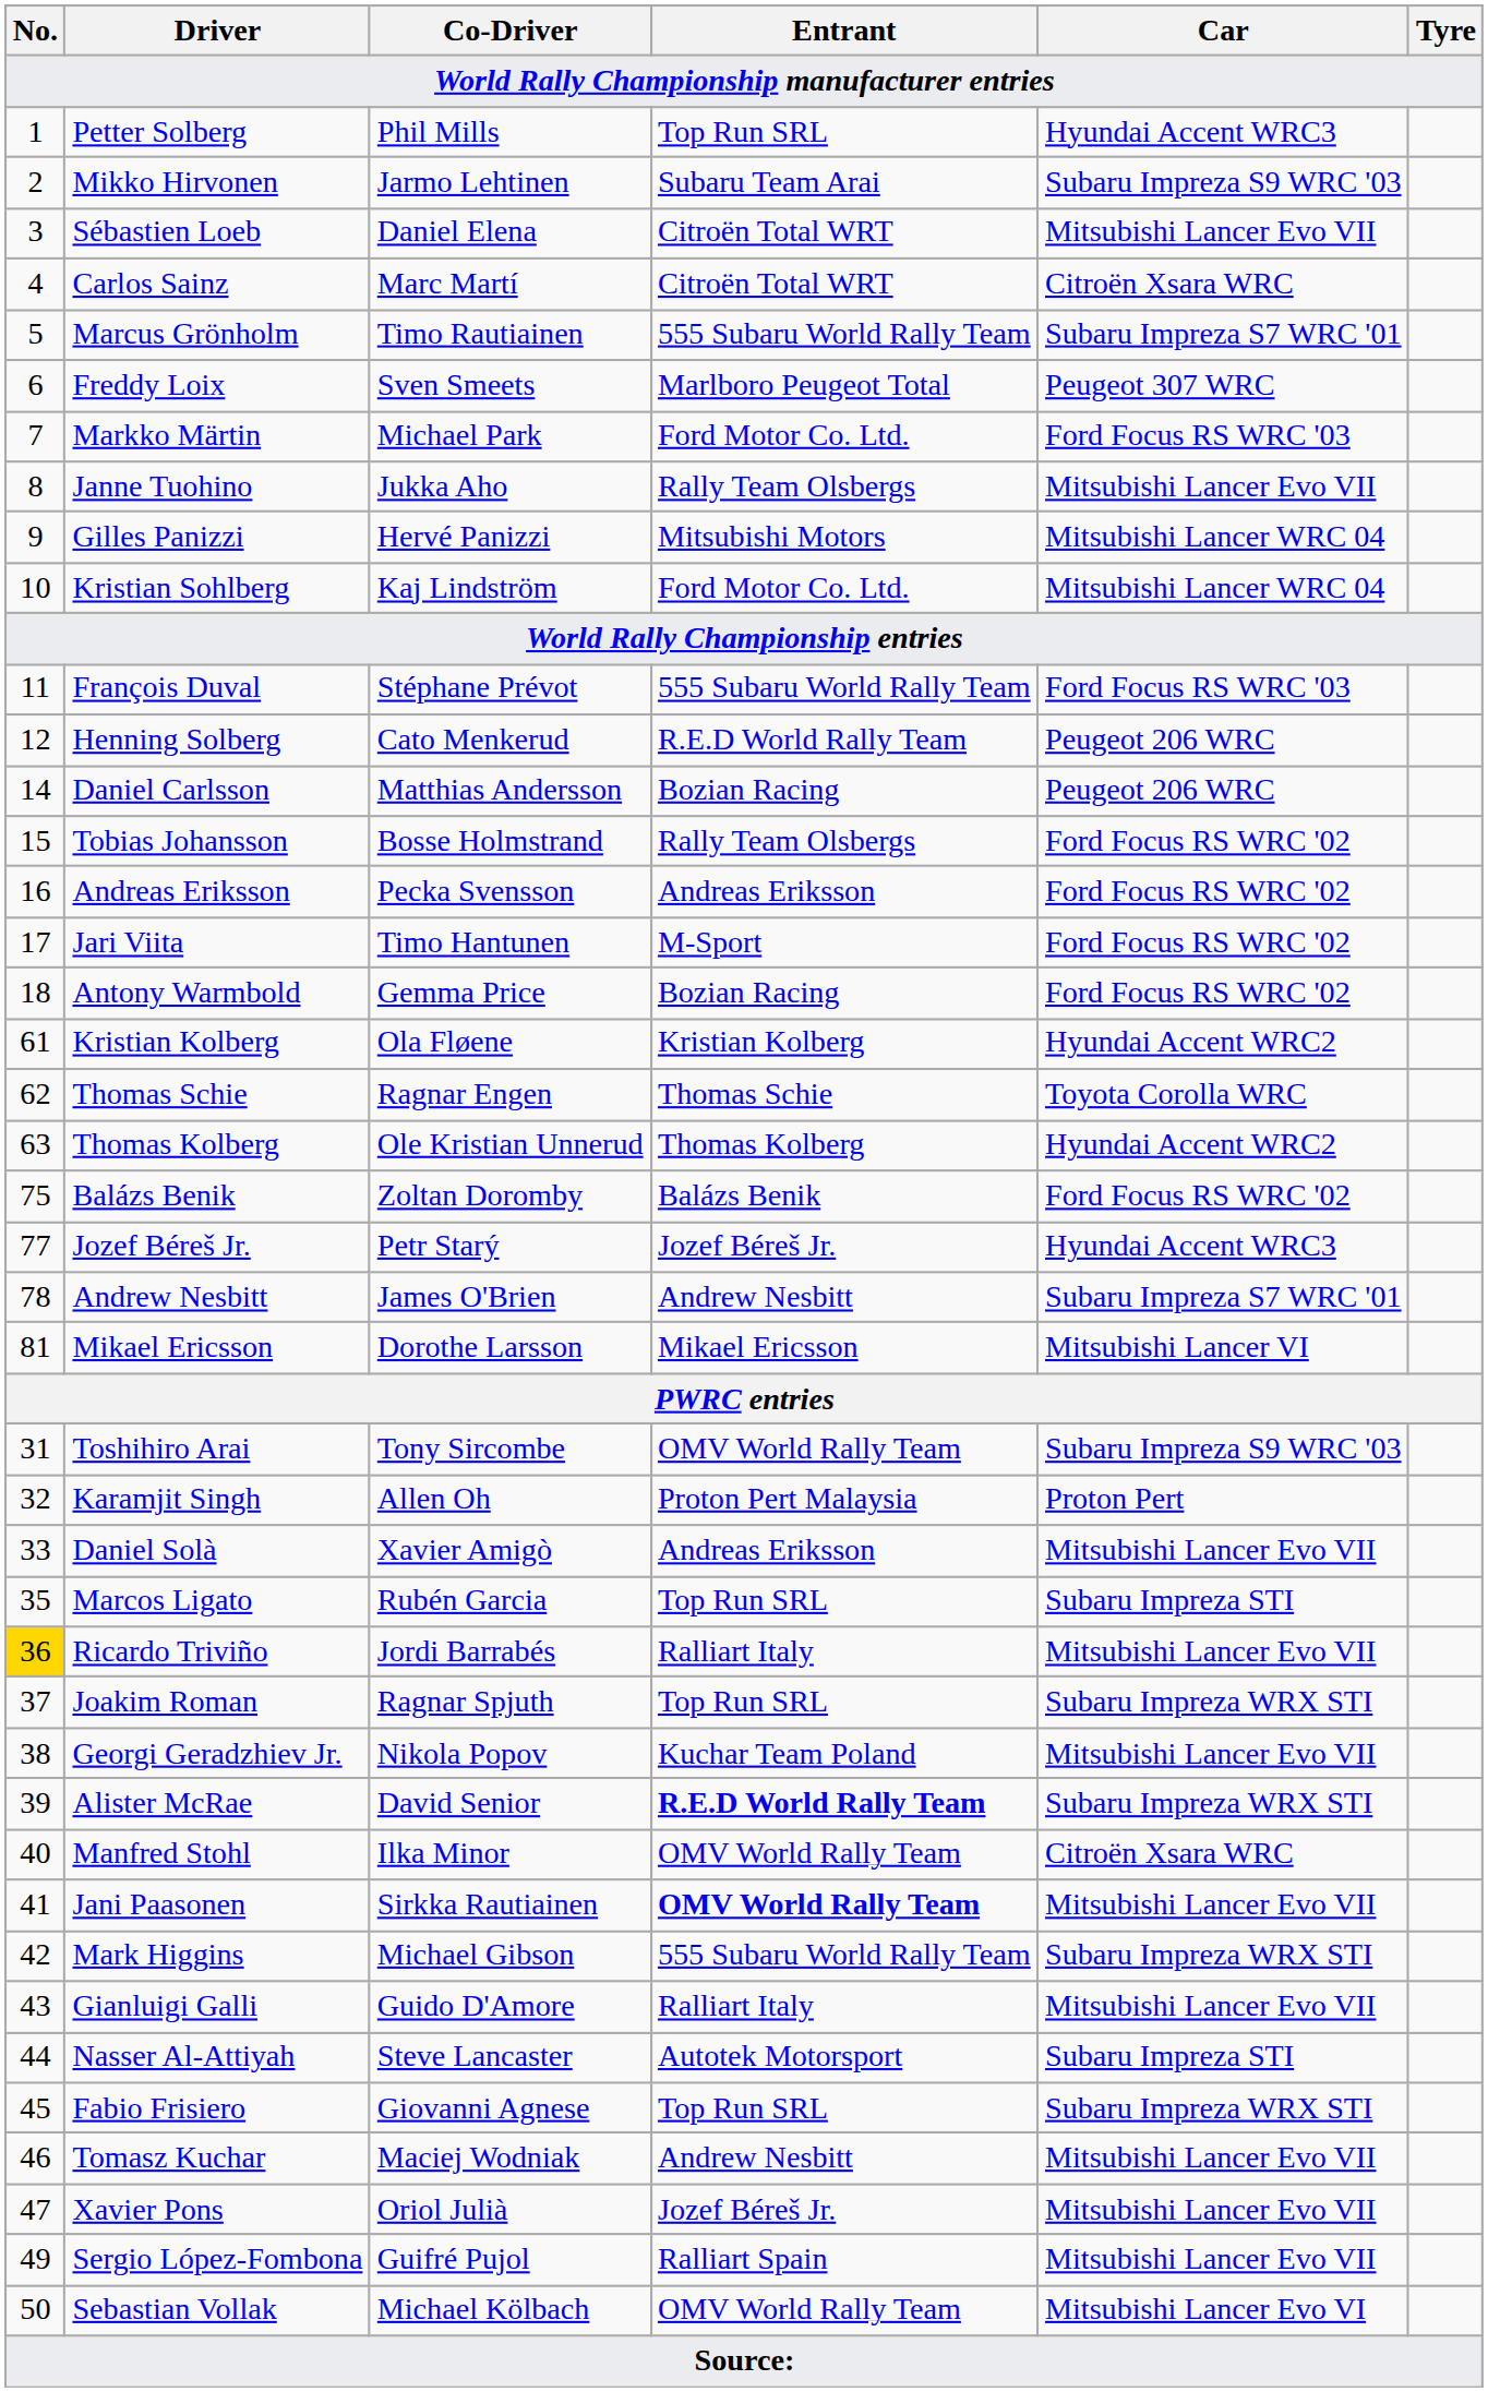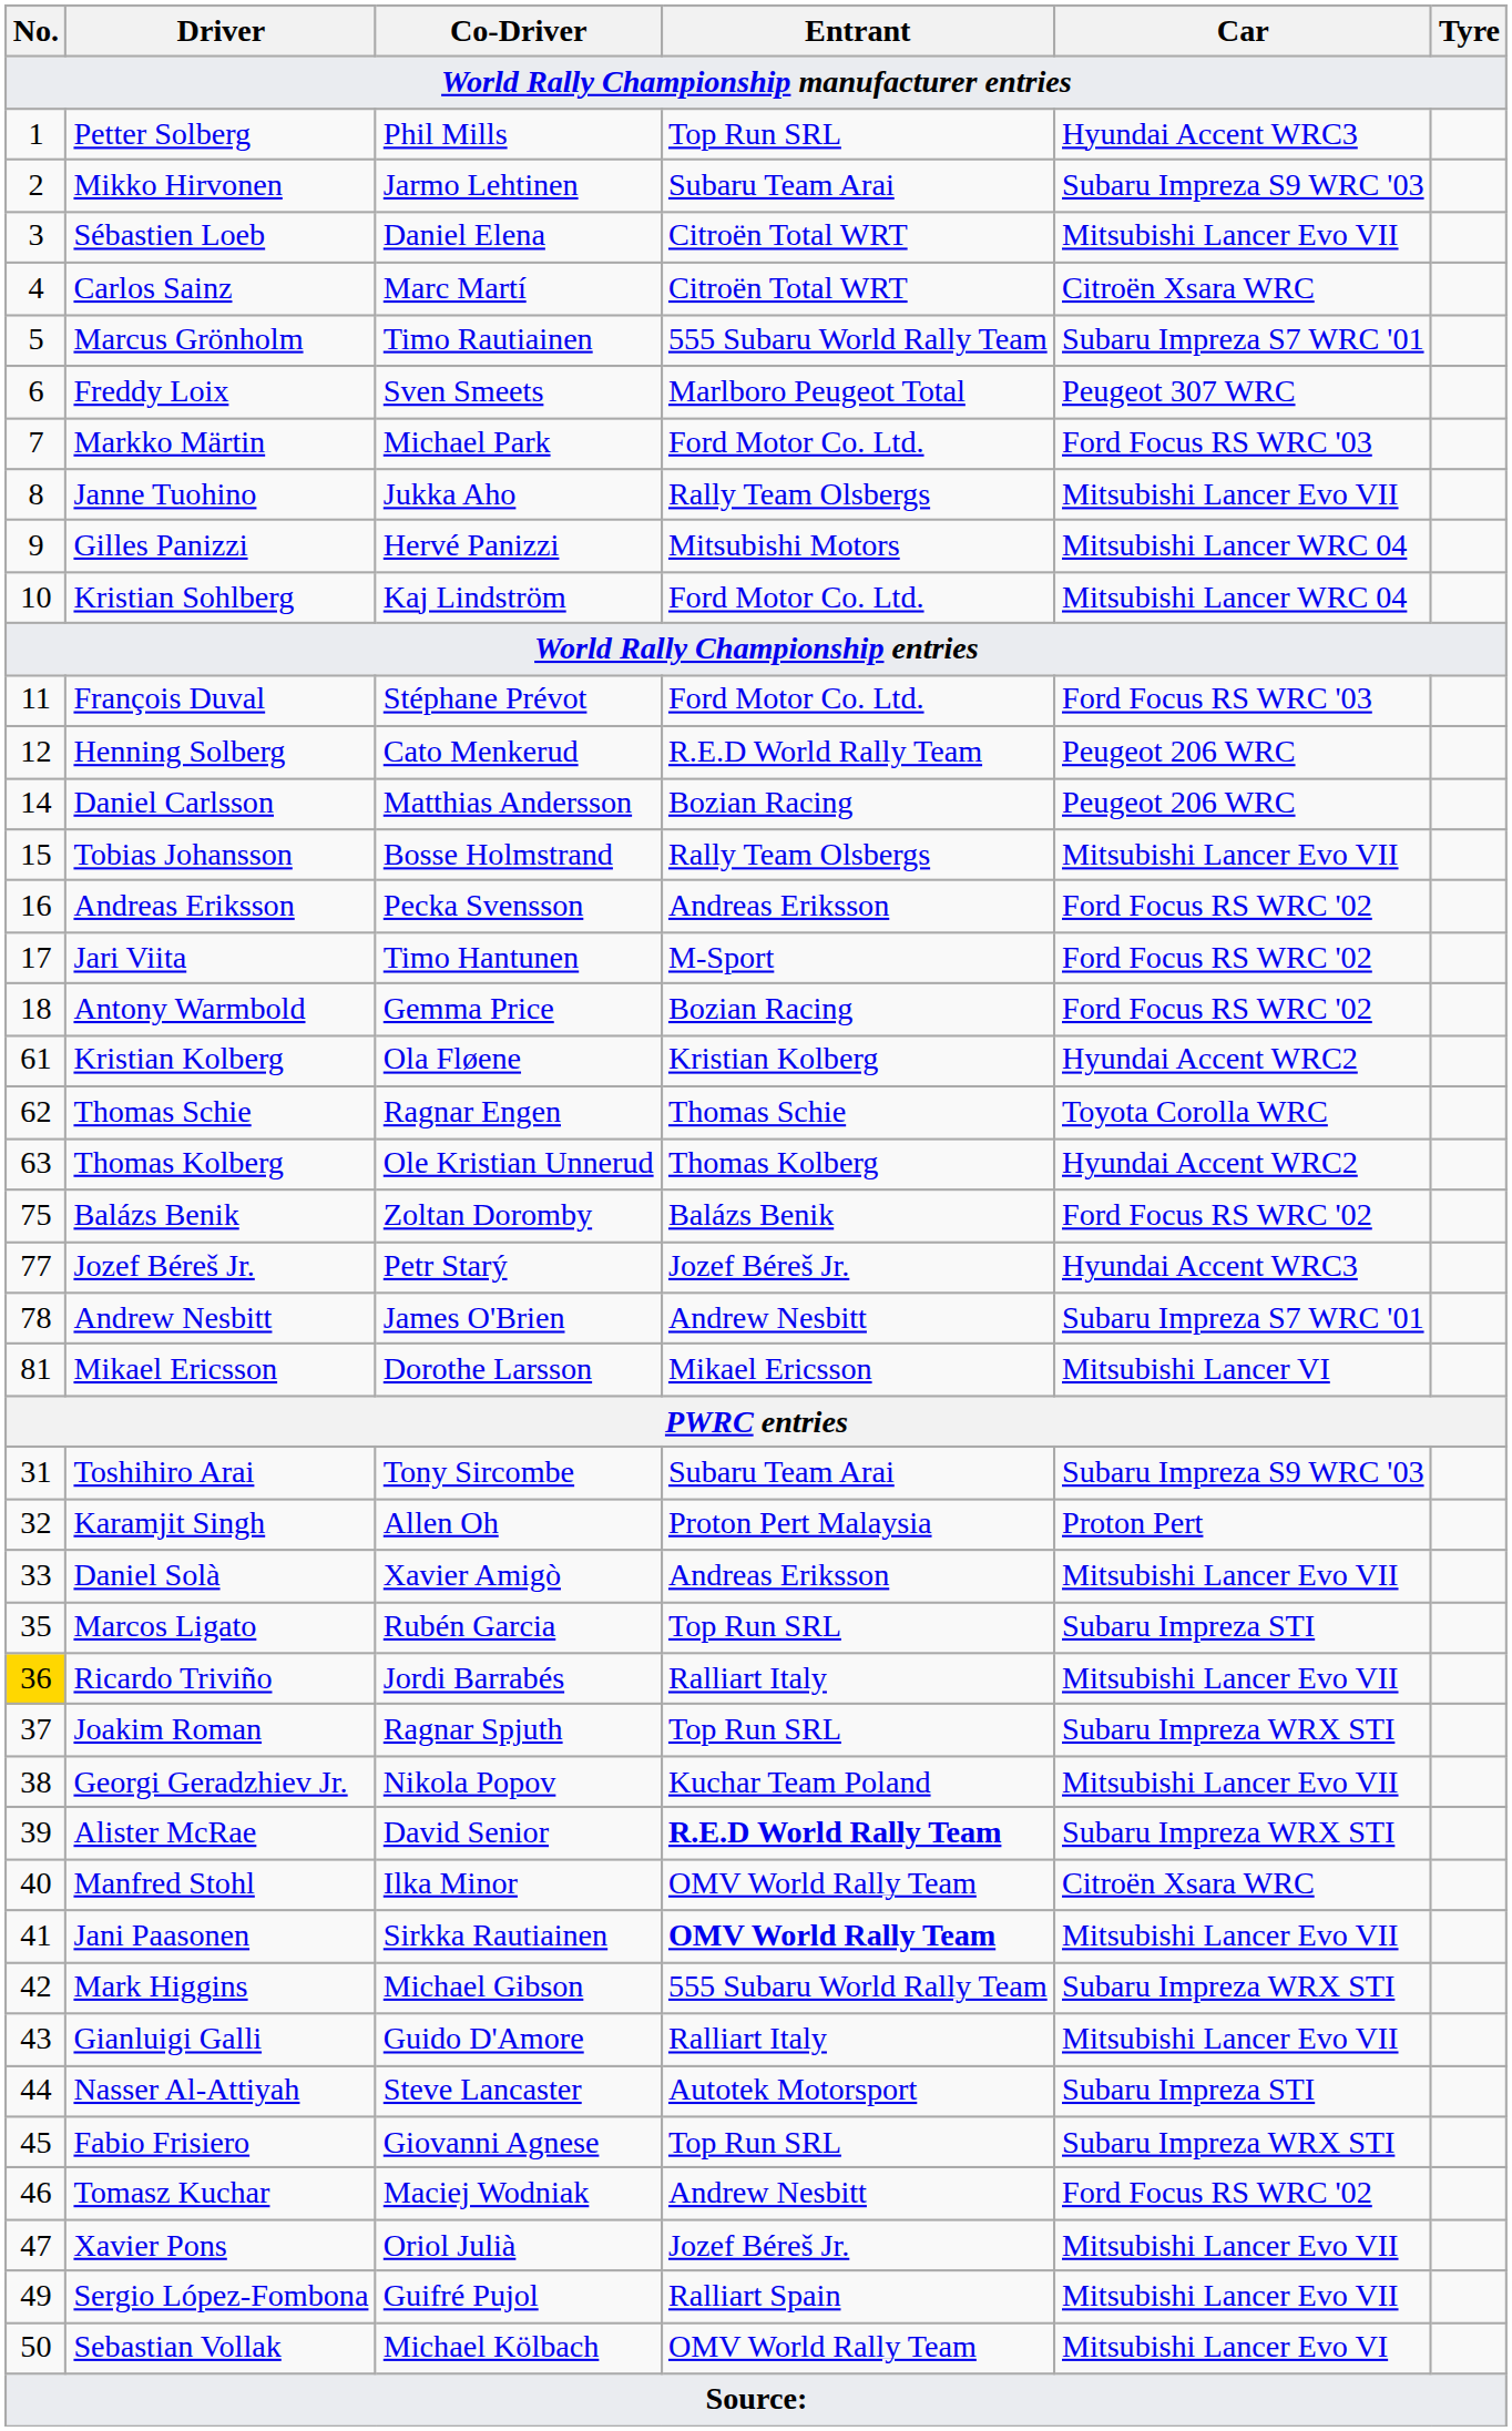François Duval | Entrant: 555 Subaru World Rally Team -> Ford Motor Co. Ltd.
Tobias Johansson | Car: Ford Focus RS WRC '02 -> Mitsubishi Lancer Evo VII
Toshihiro Arai | Entrant: OMV World Rally Team -> Subaru Team Arai
Tomasz Kuchar | Car: Mitsubishi Lancer Evo VII -> Ford Focus RS WRC '02
